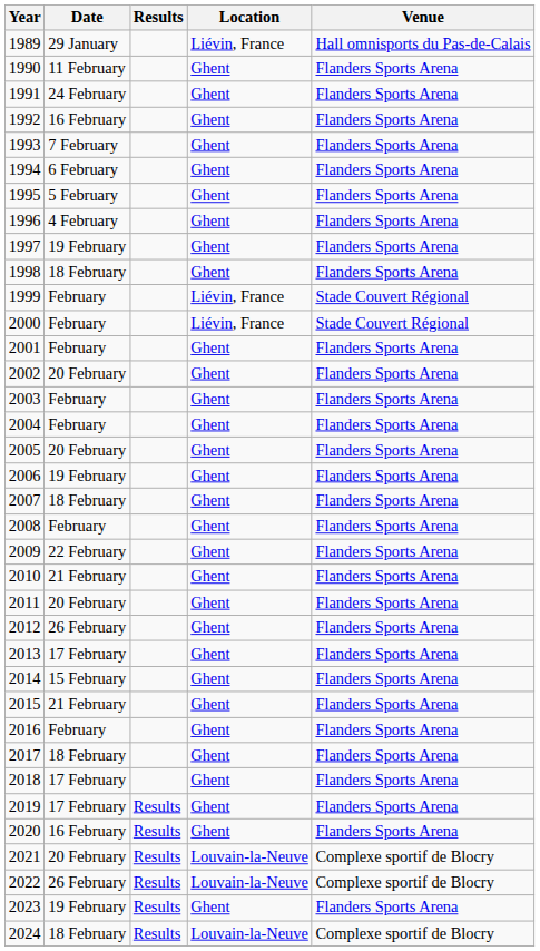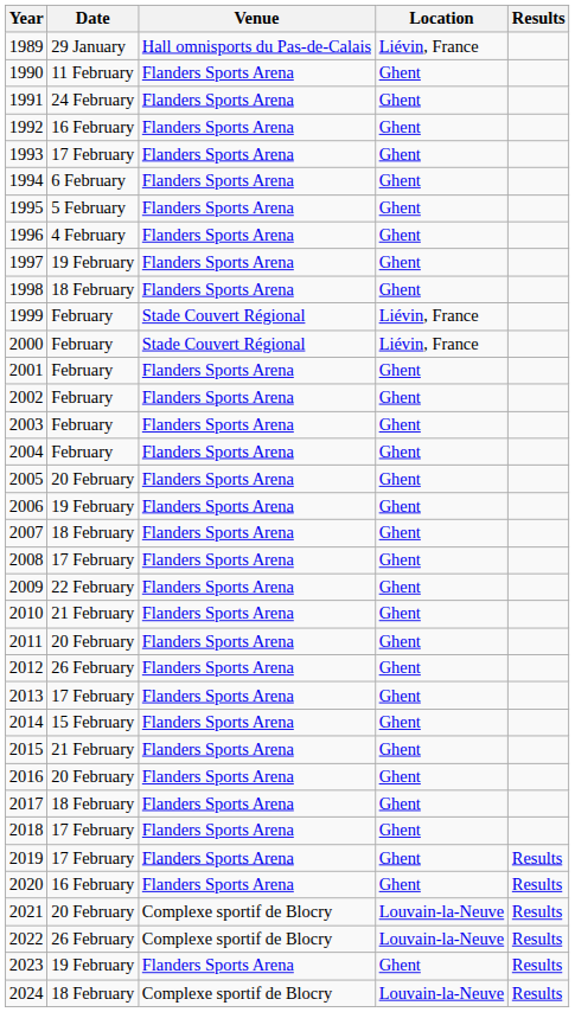columns swapped: Venue <-> Results
1993 | Date: 7 February -> 17 February
2002 | Date: 20 February -> February
2008 | Date: February -> 17 February
2016 | Date: February -> 20 February
